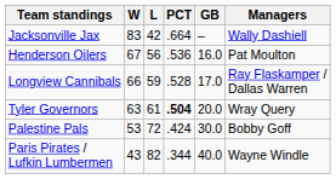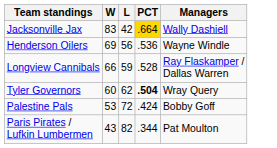- column: GB | – | 16.0 | 17.0 | 20.0 | 30.0 | 40.0
Jacksonville Jax | PCT: no background -> gold background
Henderson Oilers | W: 67 -> 69
Henderson Oilers | Managers: Pat Moulton -> Wayne Windle
Tyler Governors | W: 63 -> 60
Tyler Governors | L: 61 -> 62
Paris Pirates / Lufkin Lumbermen | Managers: Wayne Windle -> Pat Moulton
